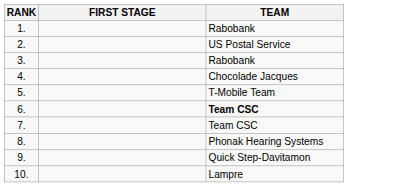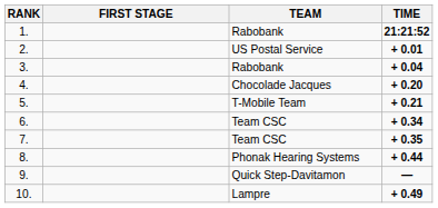+ column: TIME | 21:21:52 | + 0.01 | + 0.04 | + 0.20 | + 0.21 | + 0.34 | + 0.35 | + 0.44 | — | + 0.49
6. | TEAM: bold -> normal
